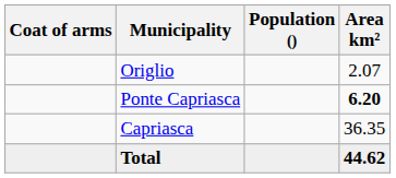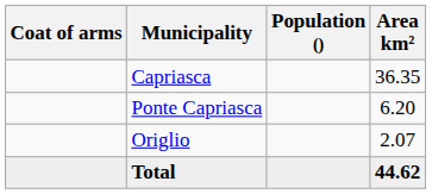rows swapped: Capriasca <-> Origlio
Ponte Capriasca | Area km²: bold -> normal
